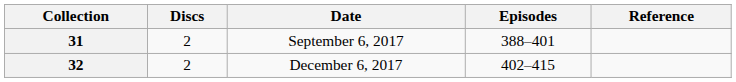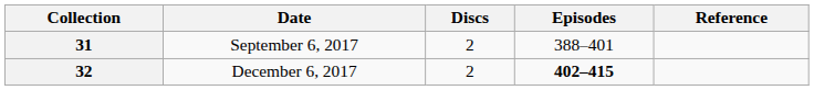columns swapped: Date <-> Discs
32 | Episodes: normal -> bold
